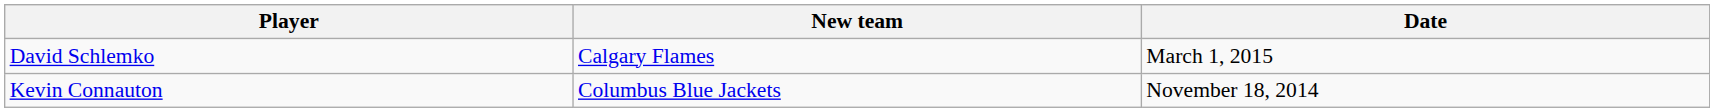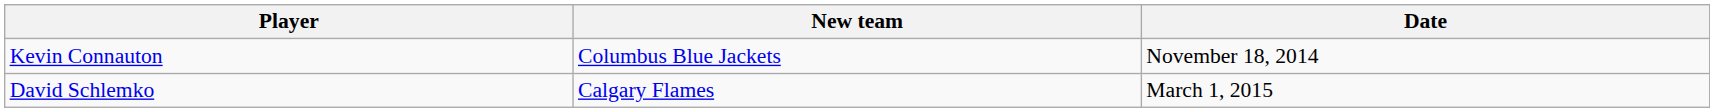rows swapped: Kevin Connauton <-> David Schlemko
